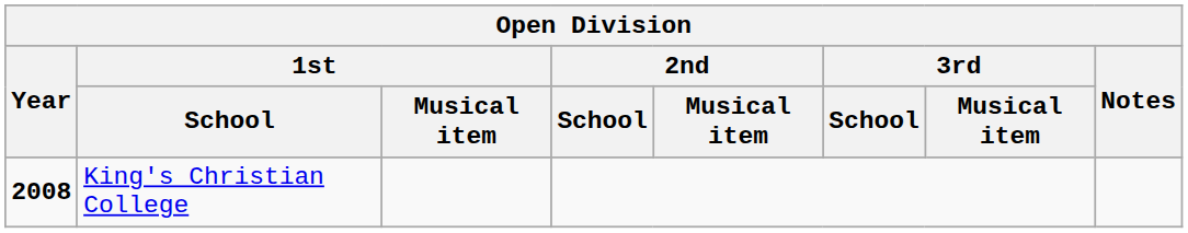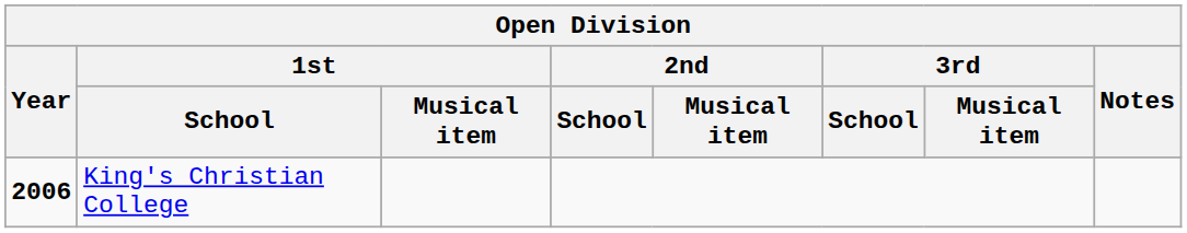King's Christian College | Year: 2008 -> 2006
